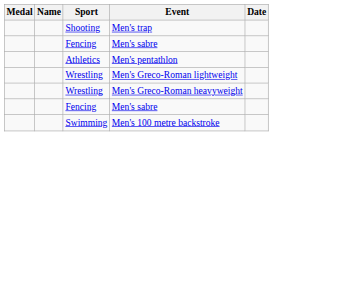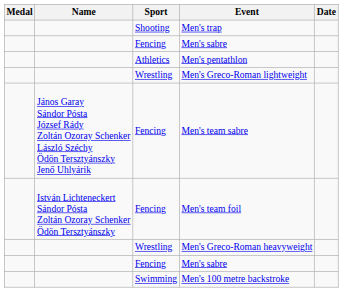+ row: János Garay Sándor Pósta József Rády Zoltán Ozoray Schenker László Széchy Ödön Tersztyánszky Jenő Uhlyárik | Fencing | Men's team sabre
+ row: István Lichteneckert Sándor Pósta Zoltán Ozoray Schenker Ödön Tersztyánszky | Fencing | Men's team foil
